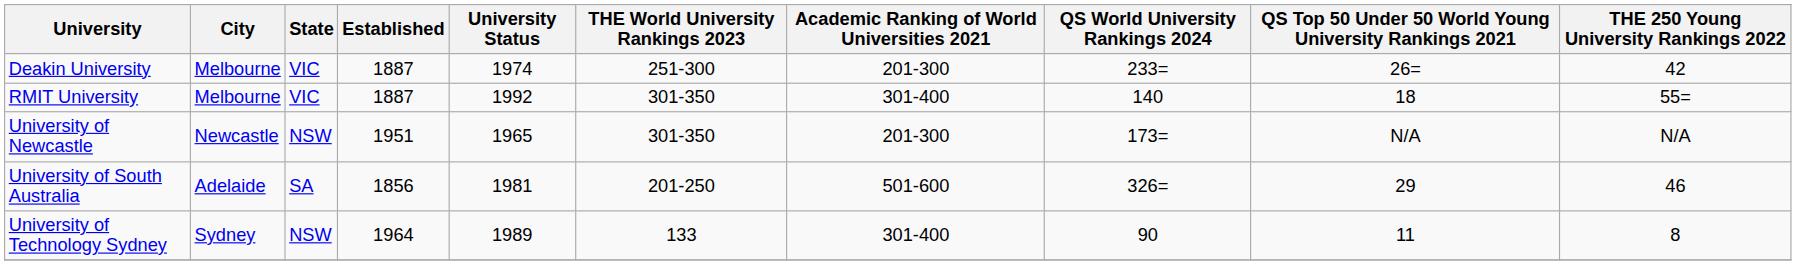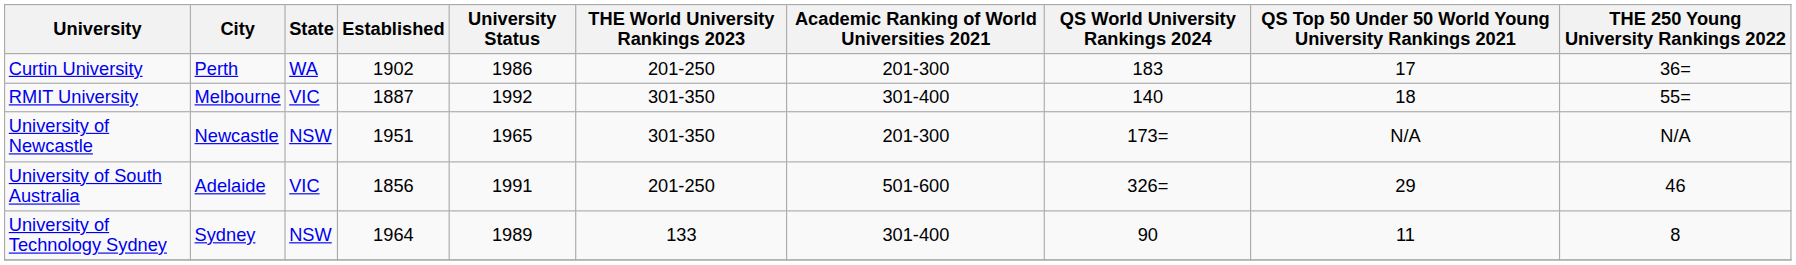+ row: Curtin University | Perth | WA | 1902 | 1986 | 201-250 | 201-300 | 183 | 17 | 36=
- row: Deakin University | Melbourne | VIC | 1887 | 1974 | 251-300 | 201-300 | 233= | 26= | 42
University of South Australia | State: SA -> VIC
University of South Australia | University Status: 1981 -> 1991
